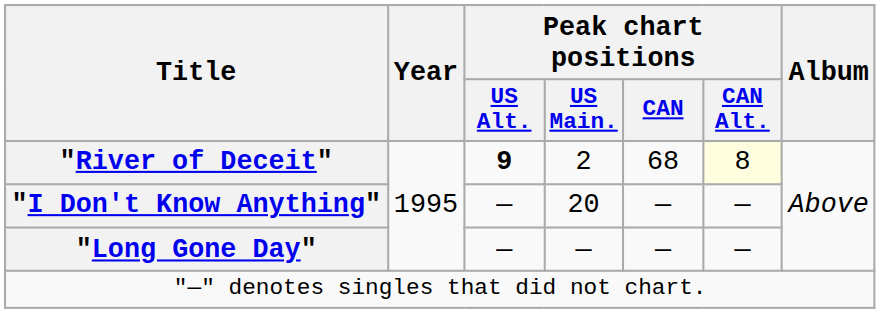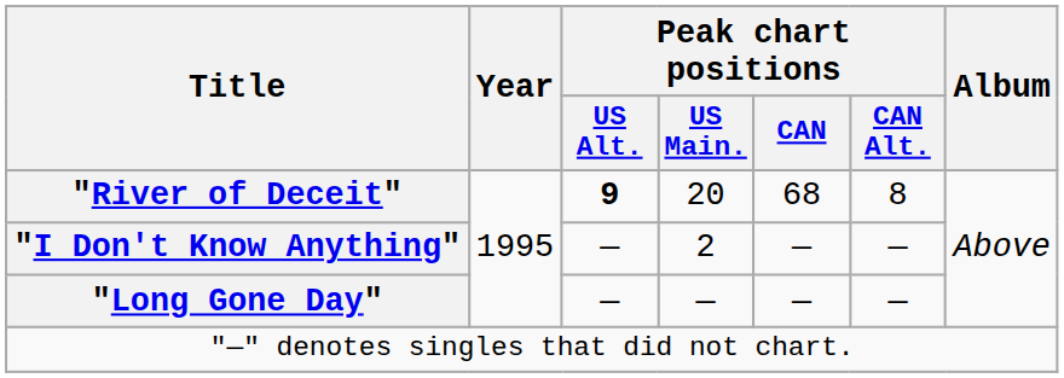"River of Deceit" | Peak chart positions / US Main.: 2 -> 20
"River of Deceit" | Peak chart positions / CAN Alt.: lightyellow background -> no background
"I Don't Know Anything" | Peak chart positions / US Main.: 20 -> 2
